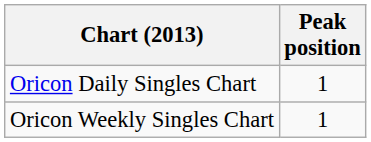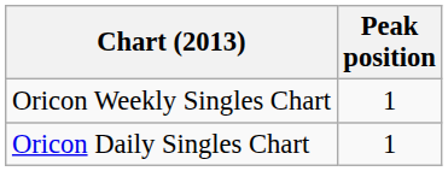rows swapped: Oricon Daily Singles Chart <-> Oricon Weekly Singles Chart
